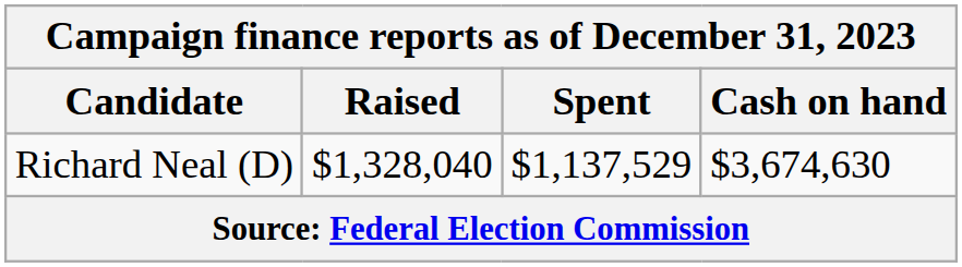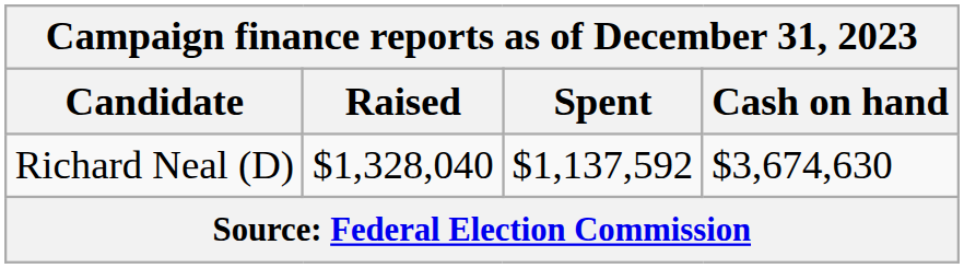Richard Neal (D) | Spent: $1,137,529 -> $1,137,592
